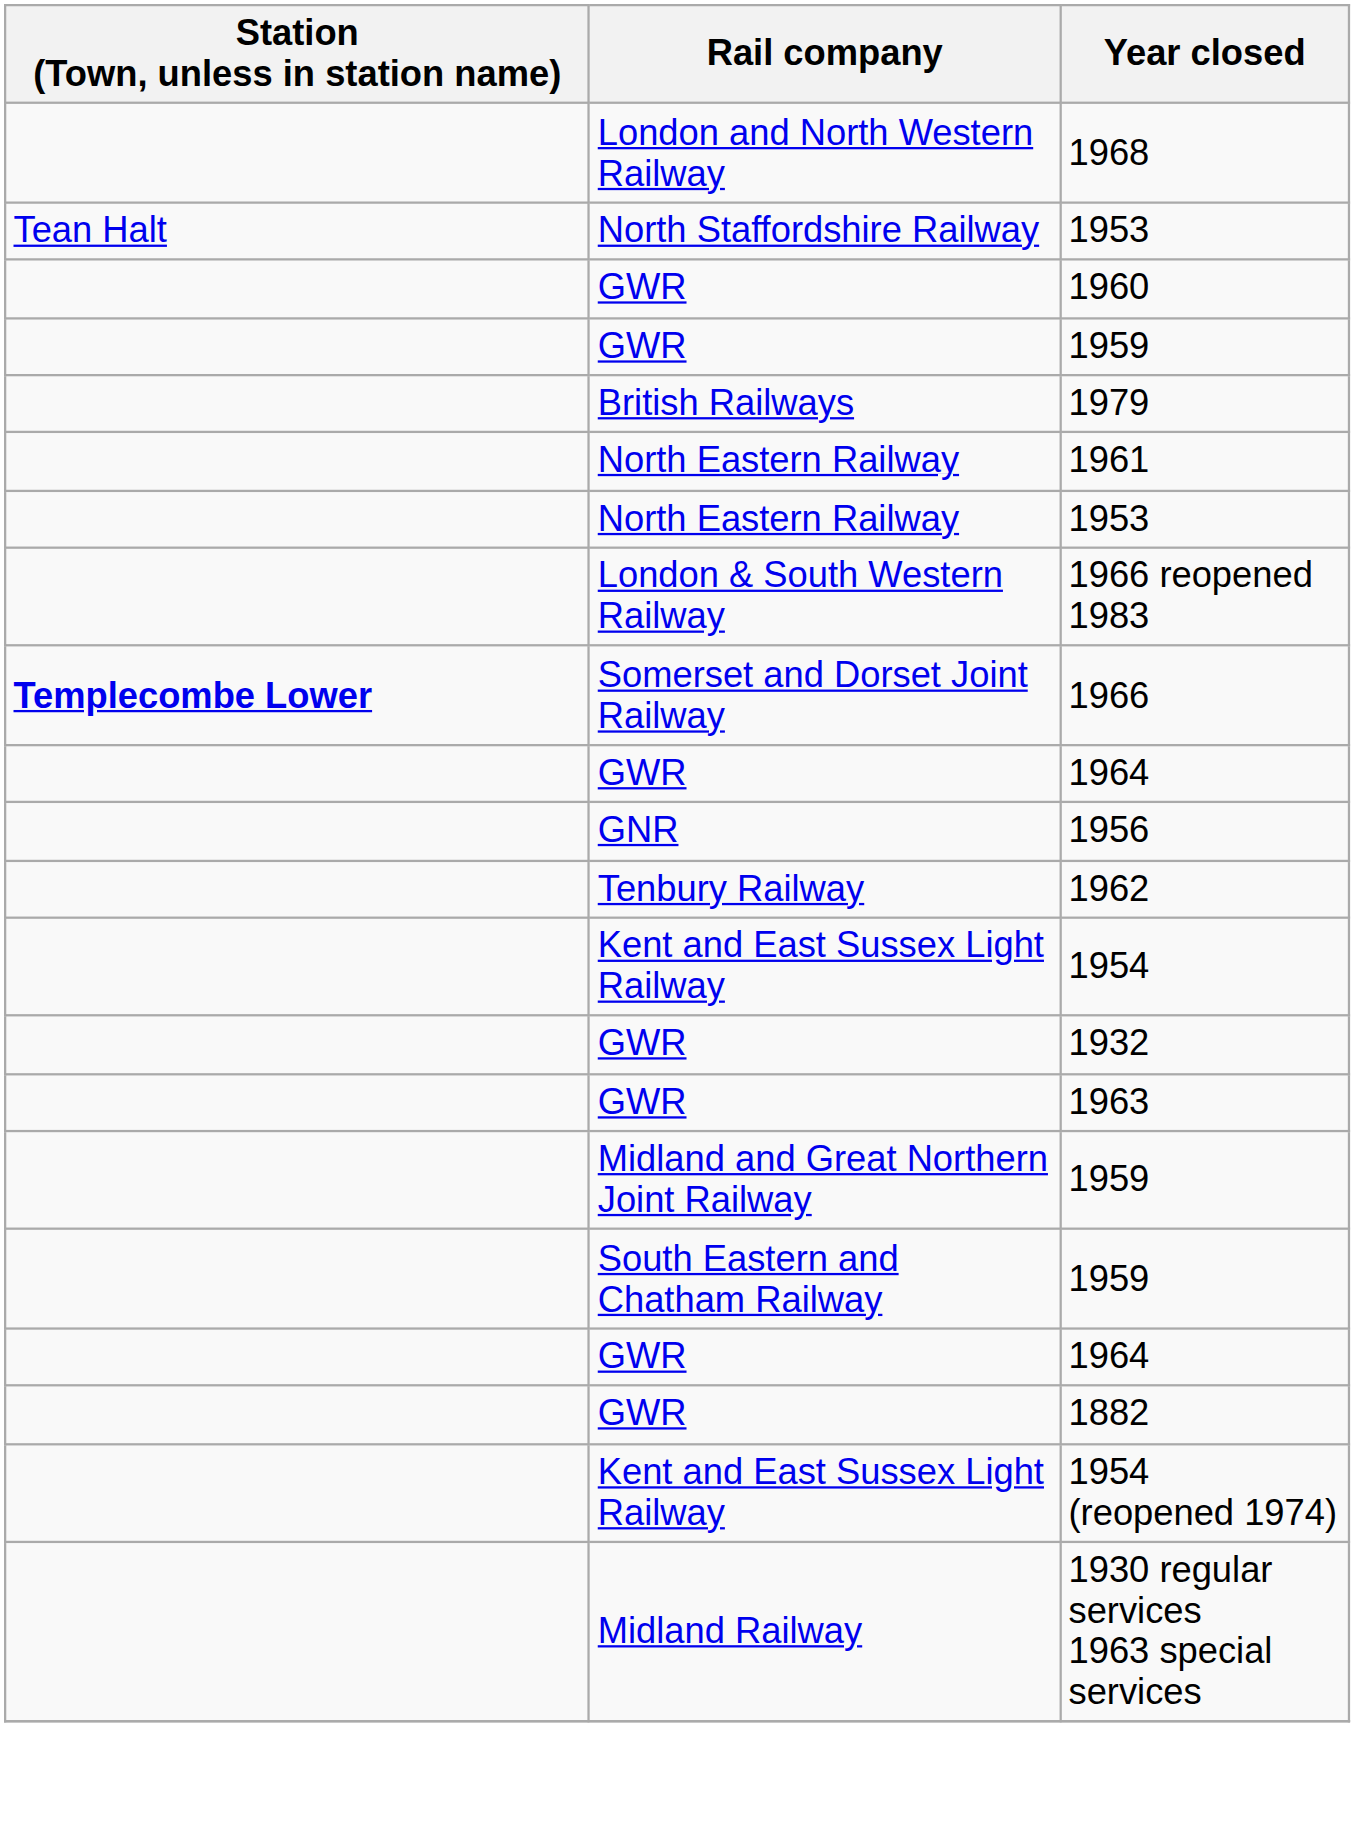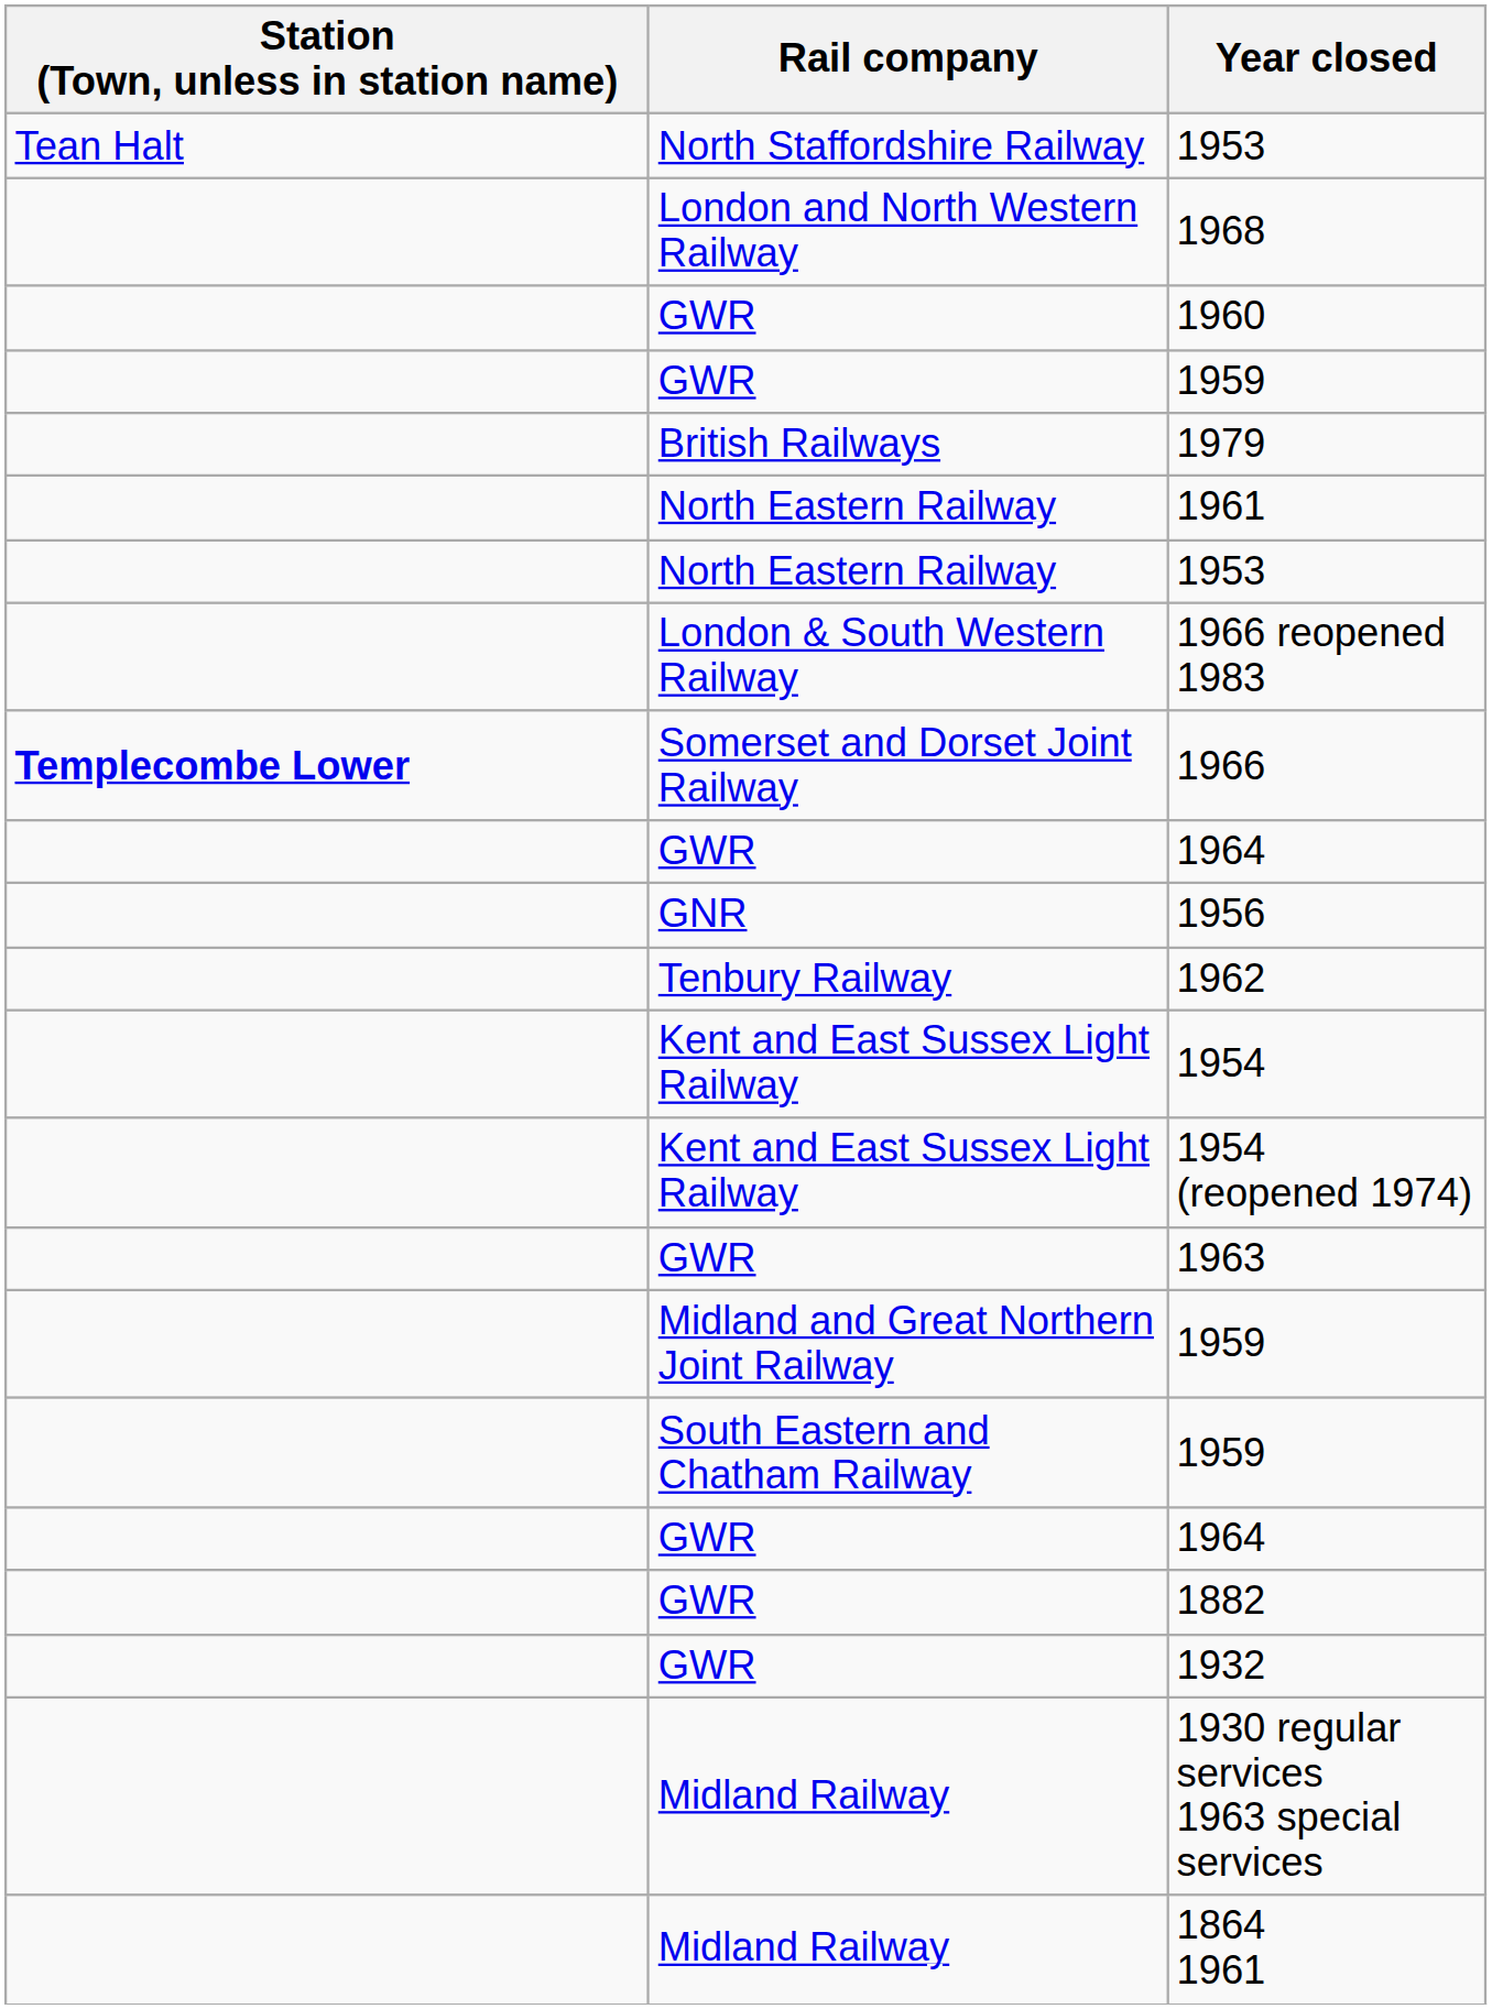rows swapped: North Staffordshire Railway / 1953 <-> 1968
rows swapped: 1954 (reopened 1974) <-> 1932
+ row: Midland Railway | 1864 1961
